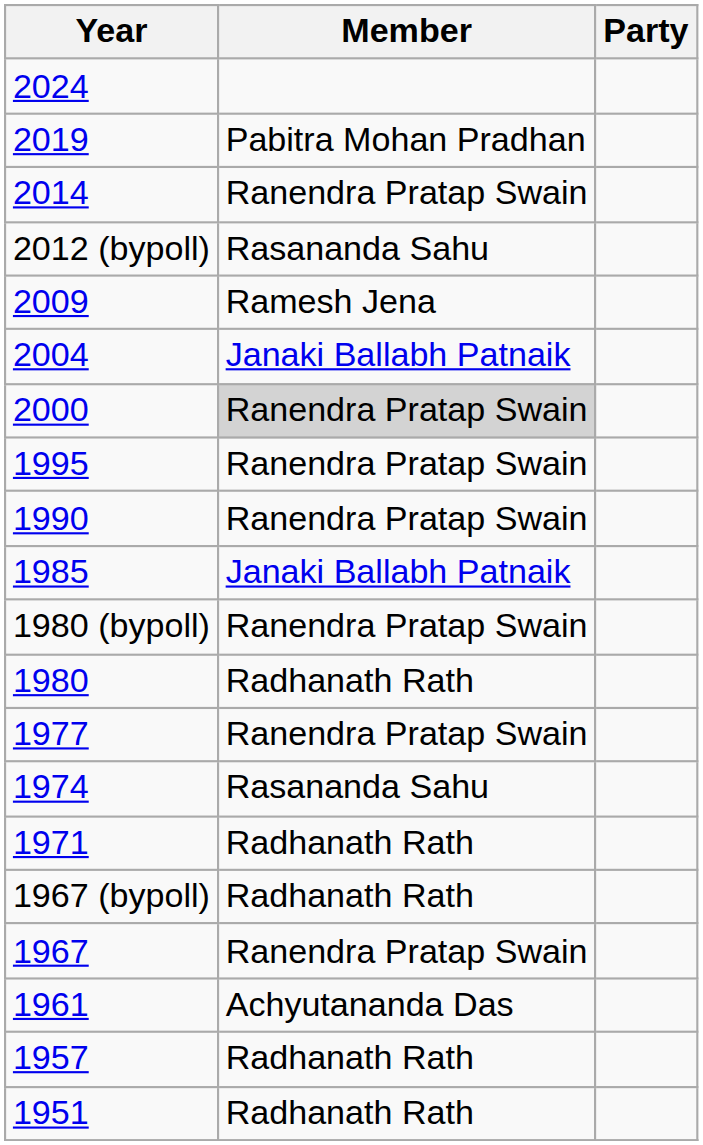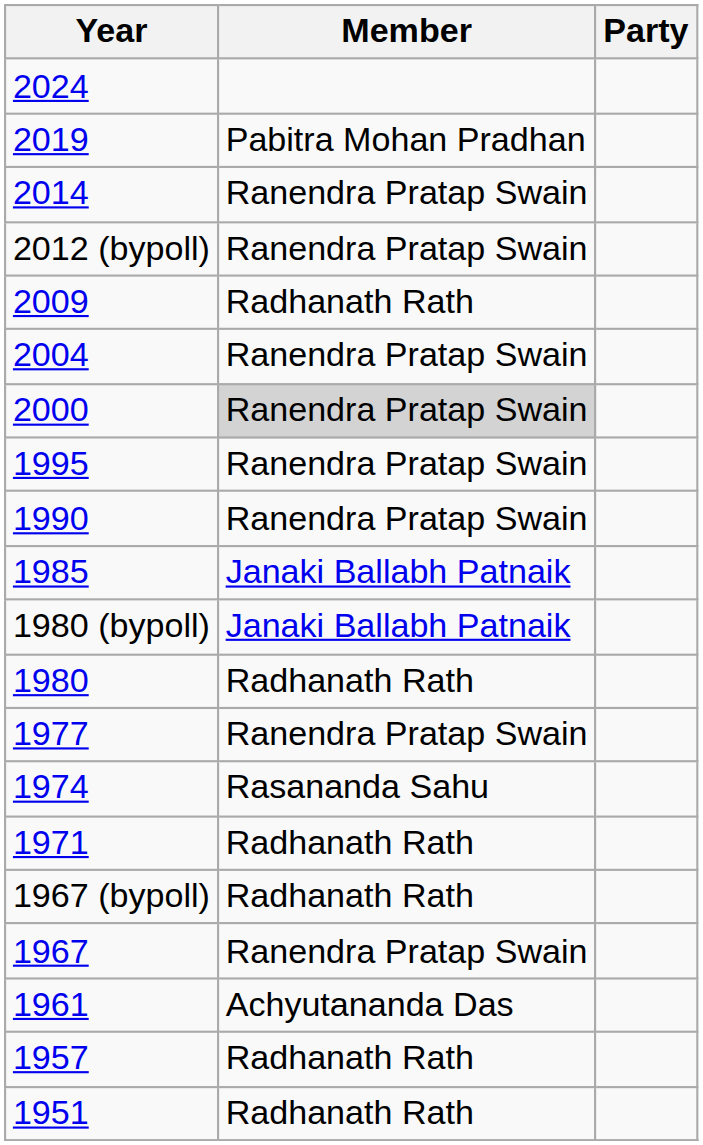2012 (bypoll) | Member: Rasananda Sahu -> Ranendra Pratap Swain
2009 | Member: Ramesh Jena -> Radhanath Rath
2004 | Member: Janaki Ballabh Patnaik -> Ranendra Pratap Swain
1980 (bypoll) | Member: Ranendra Pratap Swain -> Janaki Ballabh Patnaik
